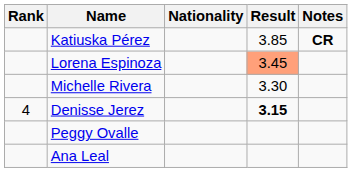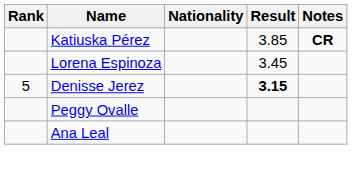Lorena Espinoza | Result: lightsalmon background -> no background
- row: Michelle Rivera | 3.30
Denisse Jerez | Rank: 4 -> 5
